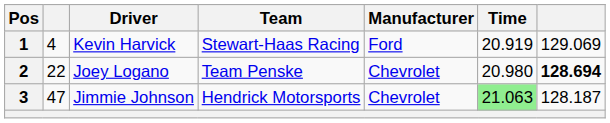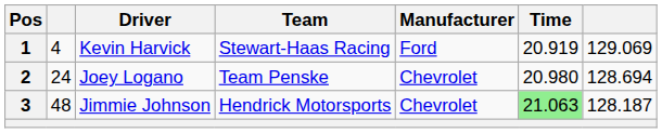2 | column 2: 22 -> 24
2 | column 7: bold -> normal
3 | column 2: 47 -> 48
